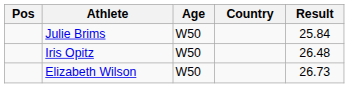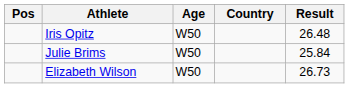rows swapped: Julie Brims <-> Iris Opitz
